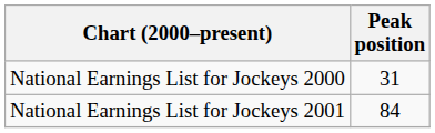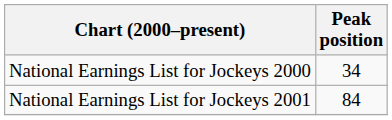National Earnings List for Jockeys 2000 | Peak position: 31 -> 34
